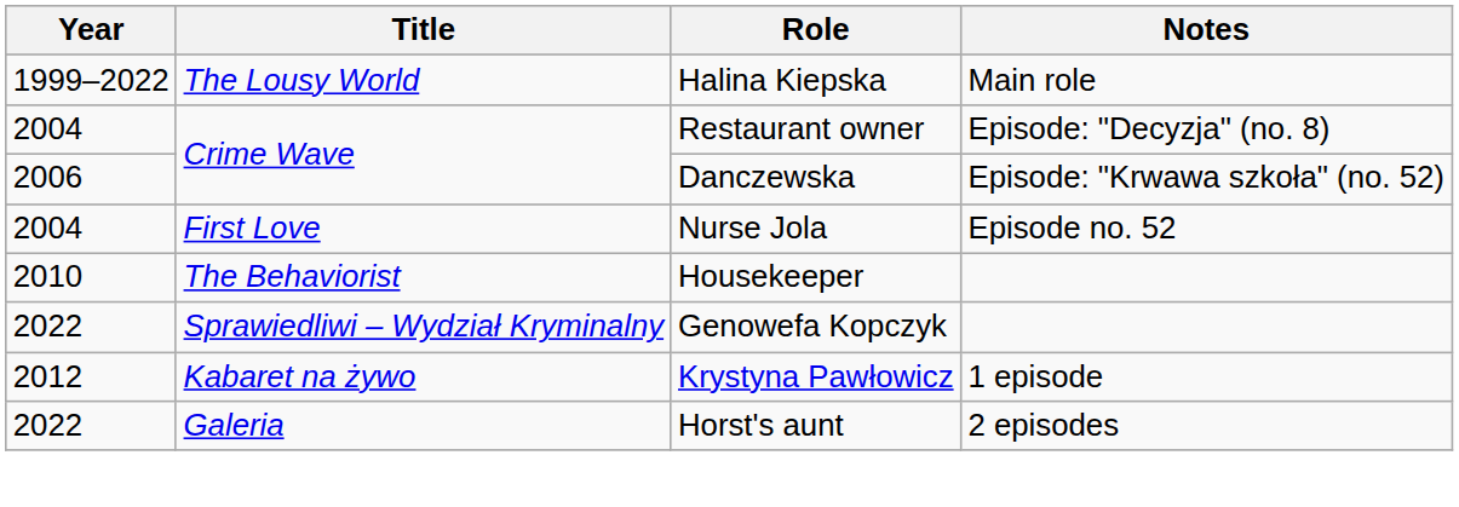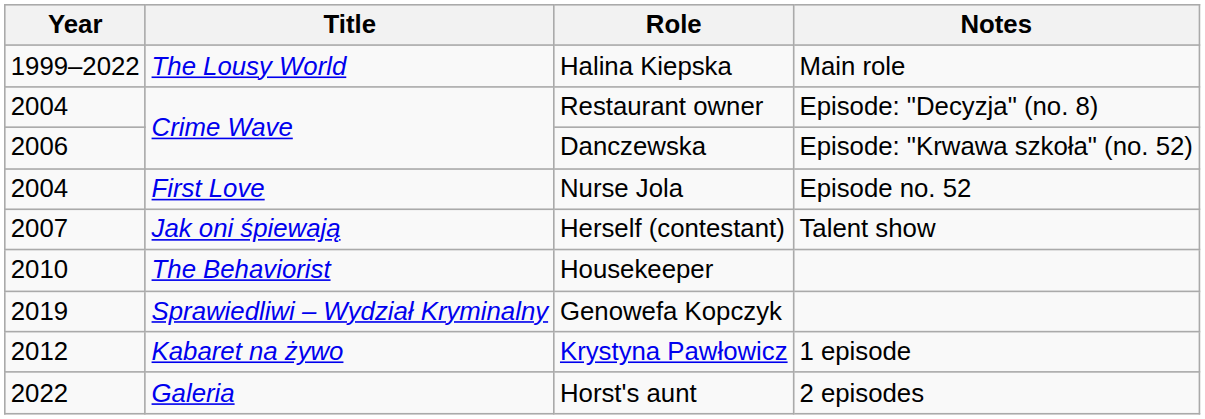+ row: 2007 | Jak oni śpiewają | Herself (contestant) | Talent show
Genowefa Kopczyk | Year: 2022 -> 2019
